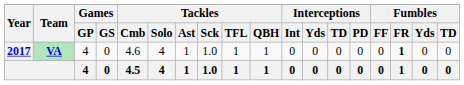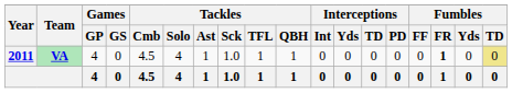VA | Year: 2017 -> 2011
VA | Tackles / Cmb: 4.6 -> 4.5
VA | Fumbles / TD: no background -> khaki background
